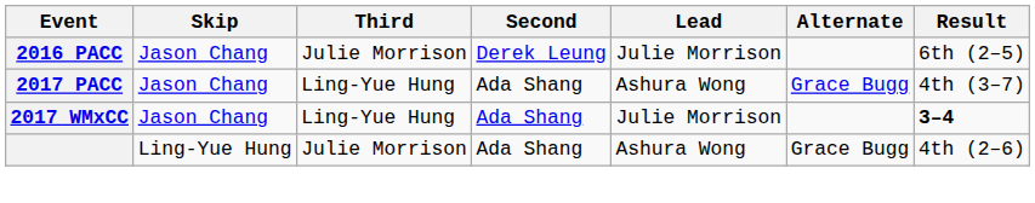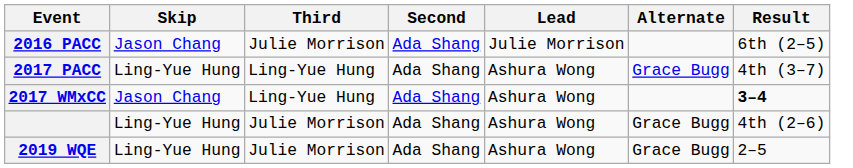2016 PACC | Second: Derek Leung -> Ada Shang
2017 PACC | Skip: Jason Chang -> Ling-Yue Hung
2017 WMxCC | Lead: Julie Morrison -> Ashura Wong
+ row: 2019 WQE | Ling-Yue Hung | Julie Morrison | Ada Shang | Ashura Wong | Grace Bugg | 2–5
